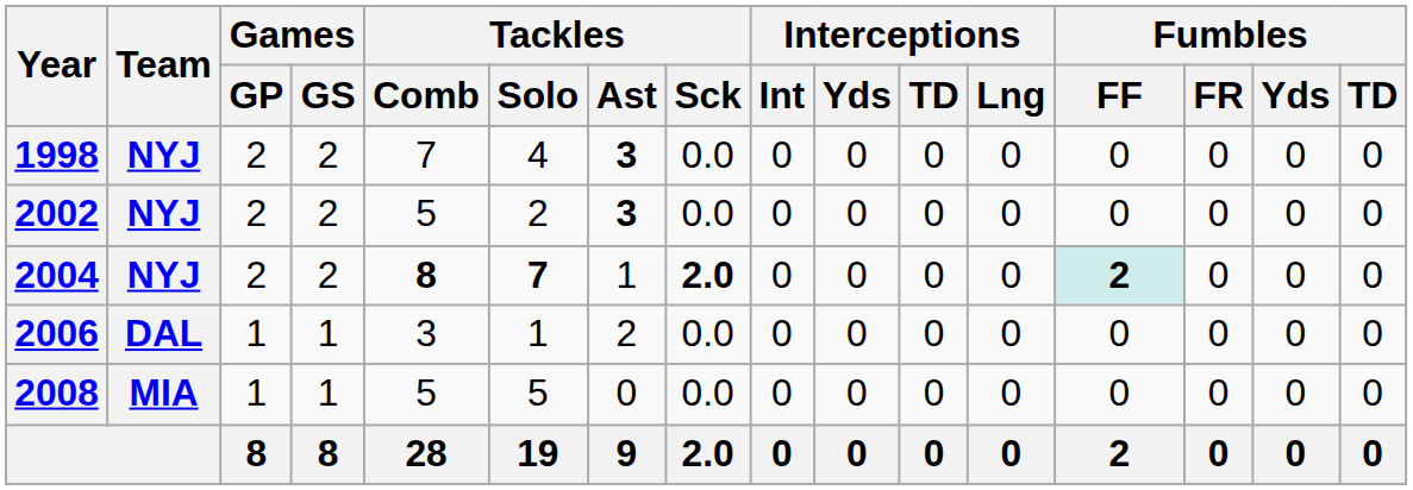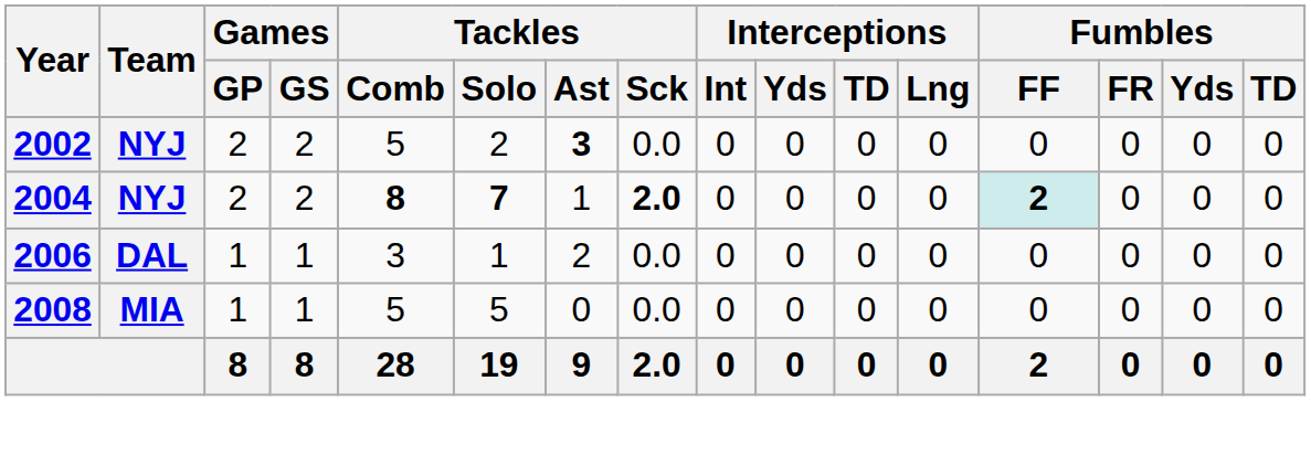- row: 1998 | NYJ | 2 | 2 | 7 | 4 | 3 | 0.0 | 0 | 0 | 0 | 0 | 0 | 0 | 0 | 0
